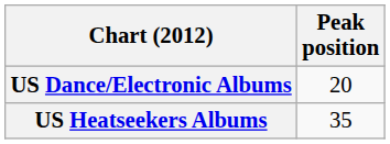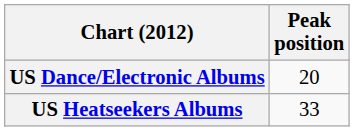US Heatseekers Albums | Peak position: 35 -> 33
